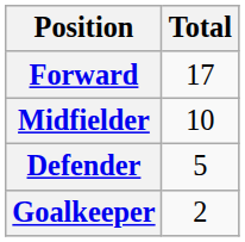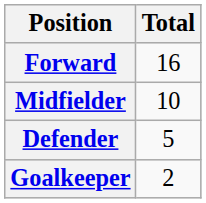Forward | Total: 17 -> 16
